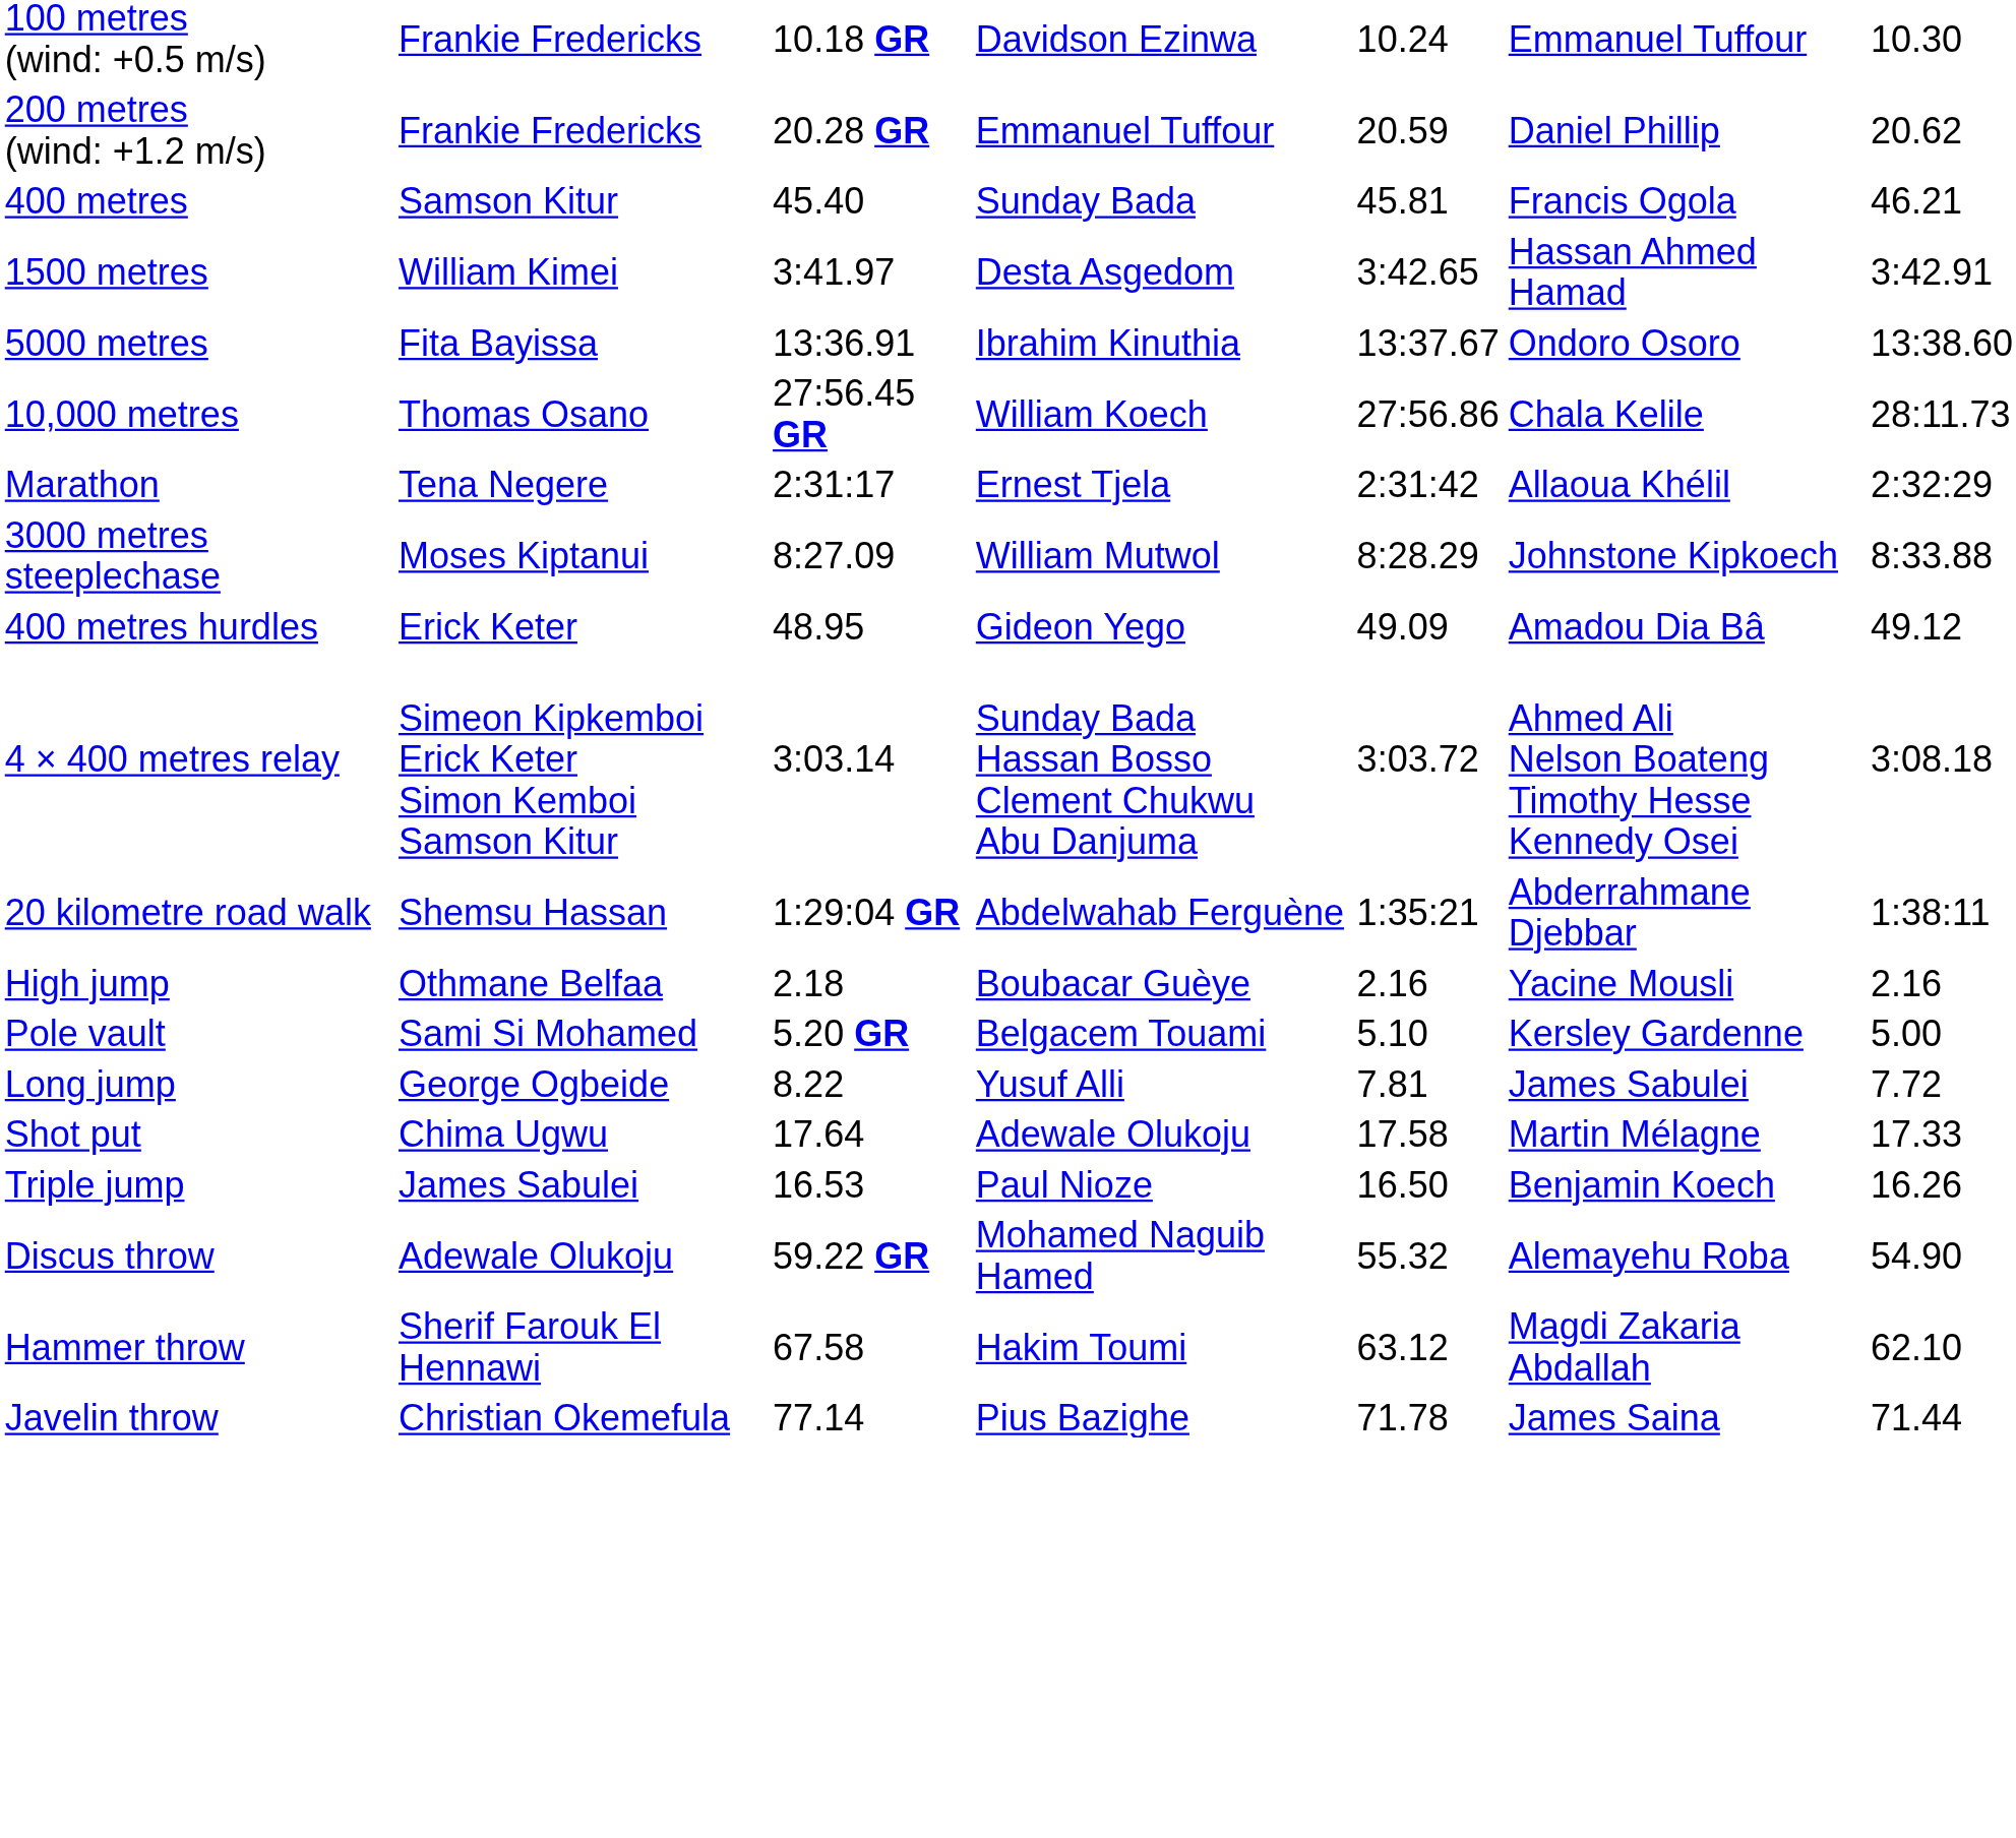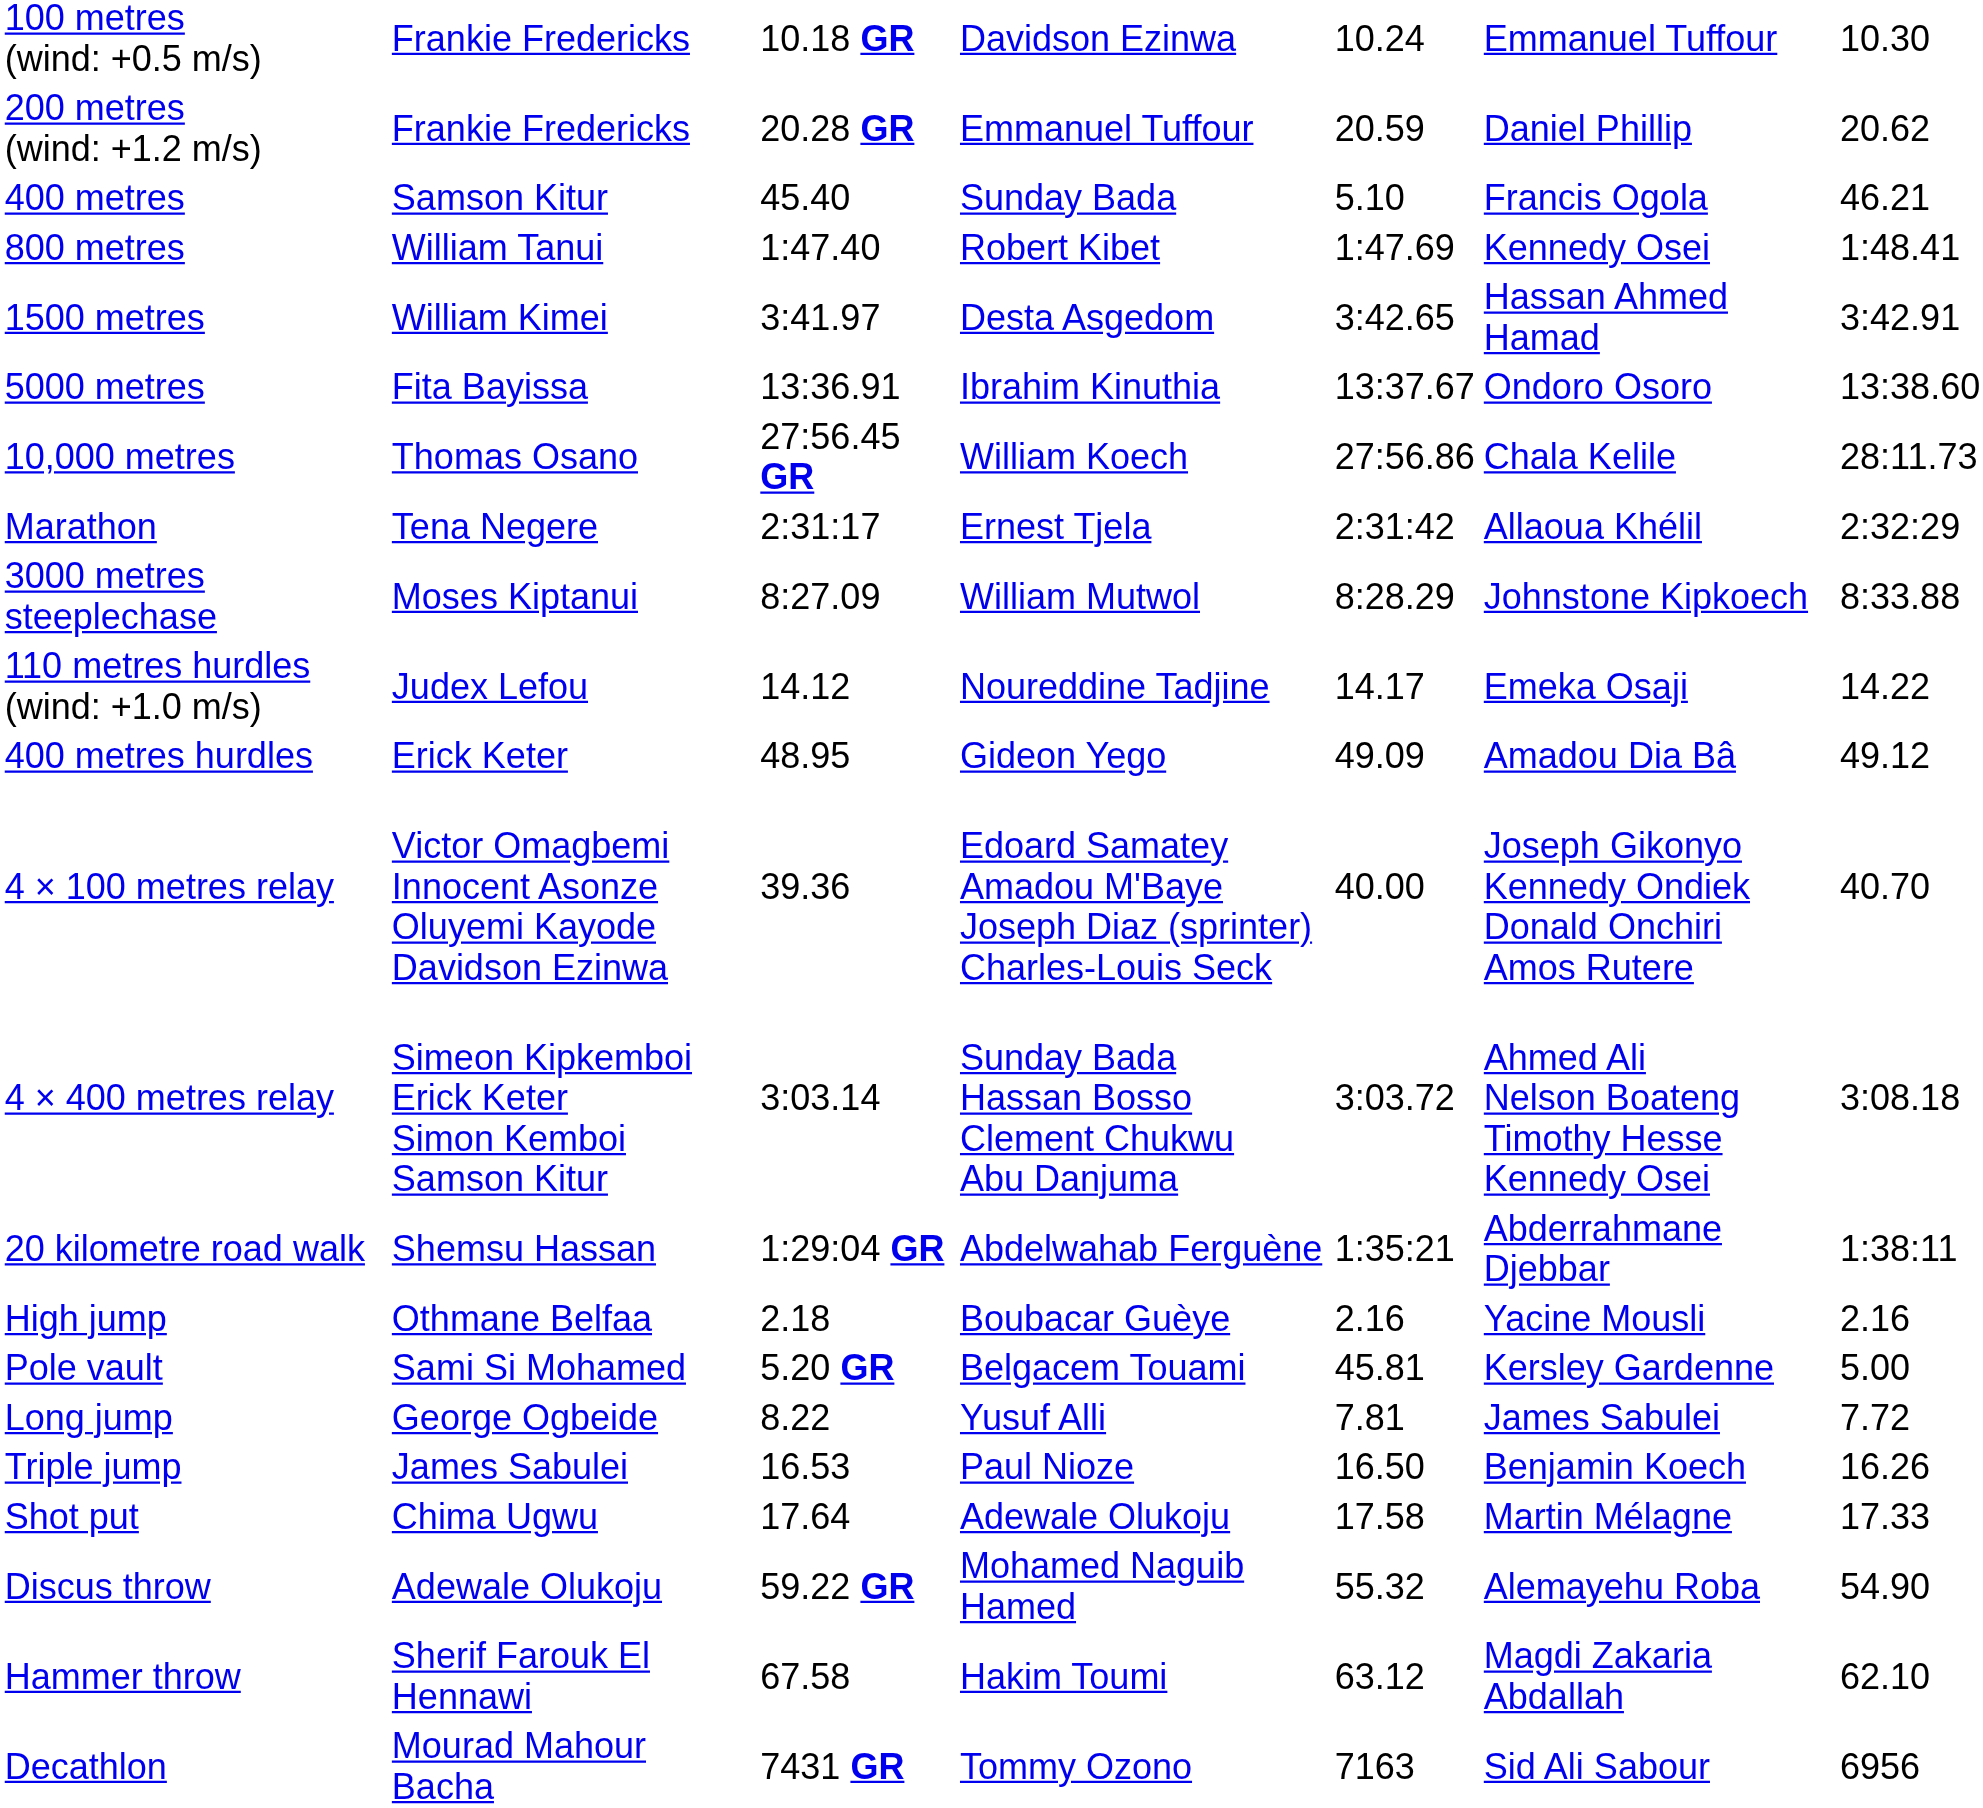400 metres | column 5: 45.81 -> 5.10
+ row: 800 metres | William Tanui | 1:47.40 | Robert Kibet | 1:47.69 | Kennedy Osei | 1:48.41
+ row: 110 metres hurdles (wind: +1.0 m/s) | Judex Lefou | 14.12 | Noureddine Tadjine | 14.17 | Emeka Osaji | 14.22
+ row: 4 × 100 metres relay | Victor Omagbemi Innocent Asonze Oluyemi Kayode Davidson Ezinwa | 39.36 | Edoard Samatey Amadou M'Baye Joseph Diaz (sprinter) Charles-Louis Seck | 40.00 | Joseph Gikonyo Kennedy Ondiek Donald Onchiri Amos Rutere | 40.70
Pole vault | column 5: 5.10 -> 45.81
rows swapped: Triple jump <-> Shot put
- row: Javelin throw | Christian Okemefula | 77.14 | Pius Bazighe | 71.78 | James Saina | 71.44
+ row: Decathlon | Mourad Mahour Bacha | 7431 GR | Tommy Ozono | 7163 | Sid Ali Sabour | 6956
